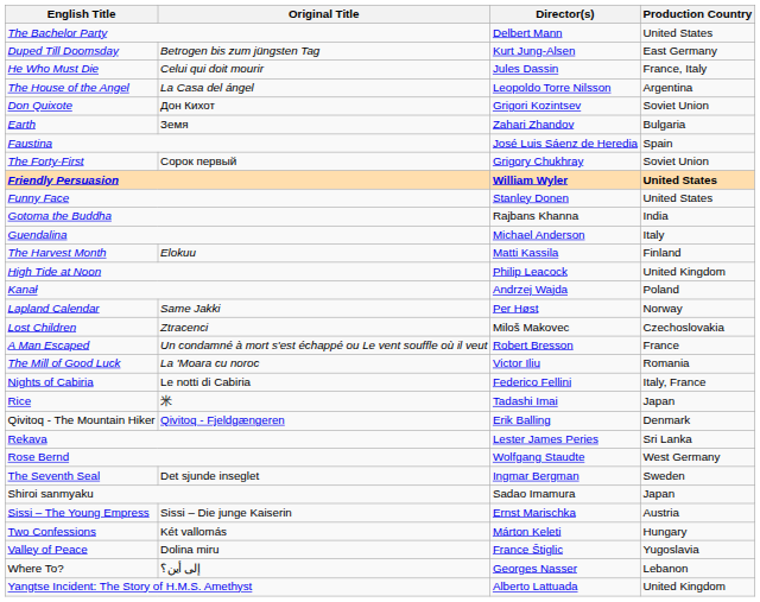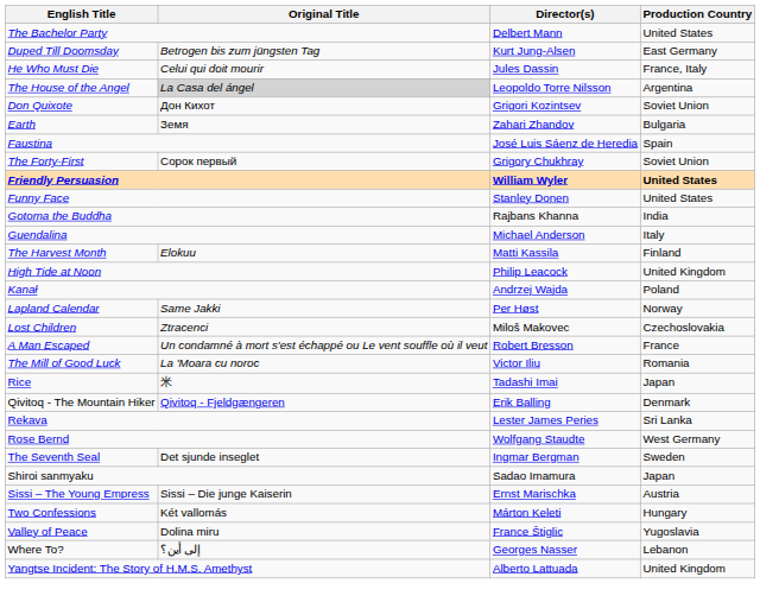The House of the Angel | Original Title: no background -> lightgrey background
- row: Nights of Cabiria | Le notti di Cabiria | Federico Fellini | Italy, France
